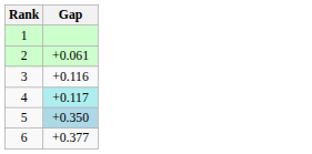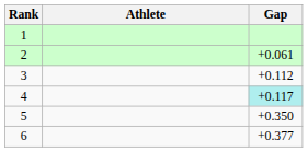+ column: Athlete
3 | Gap: +0.116 -> +0.112
5 | Gap: lightblue background -> no background
